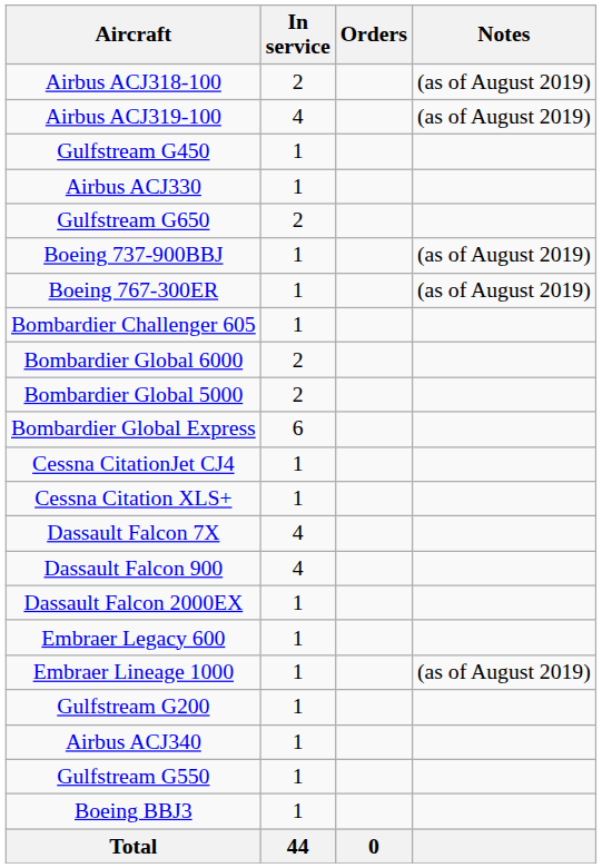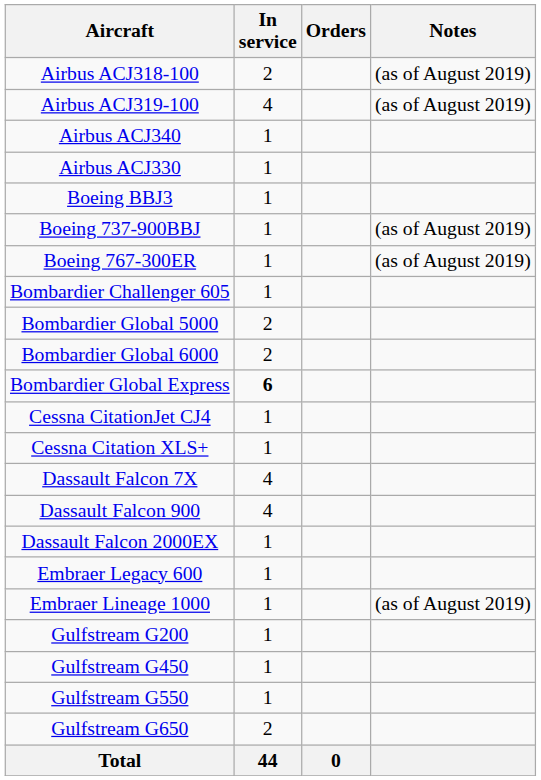rows swapped: Airbus ACJ340 <-> Gulfstream G450
rows swapped: Boeing BBJ3 <-> Gulfstream G650
rows swapped: Bombardier Global 5000 <-> Bombardier Global 6000
Bombardier Global Express | In service: normal -> bold
